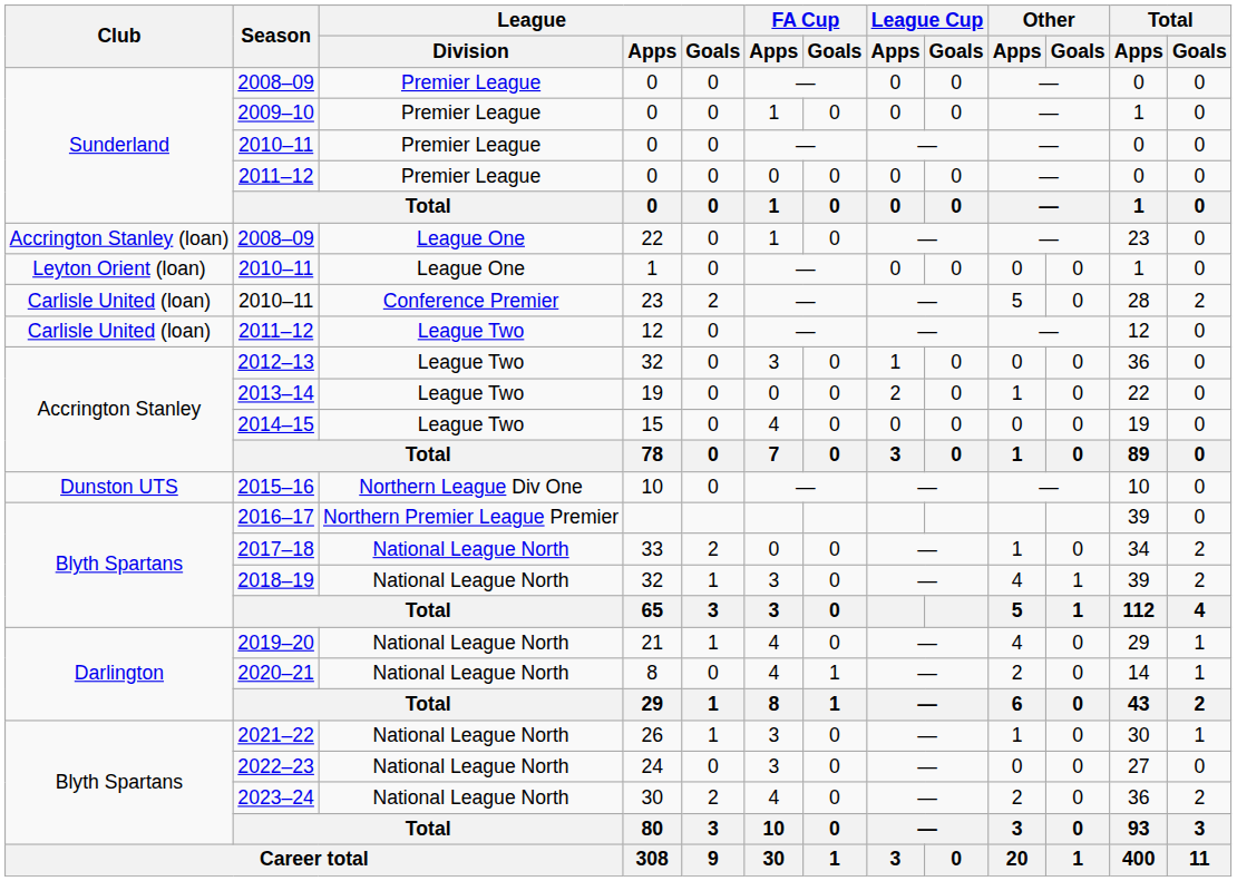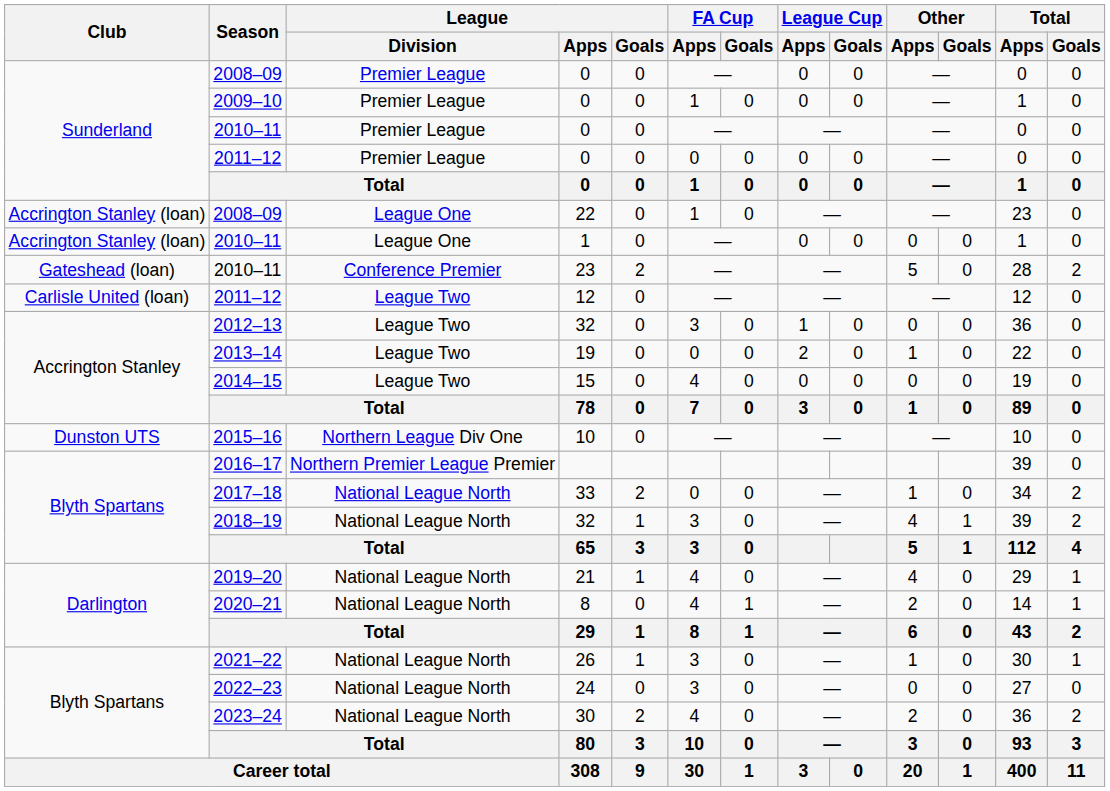2010–11 / 1 | Club: Leyton Orient (loan) -> Accrington Stanley (loan)
2010–11 / 23 | Club: Carlisle United (loan) -> Gateshead (loan)
